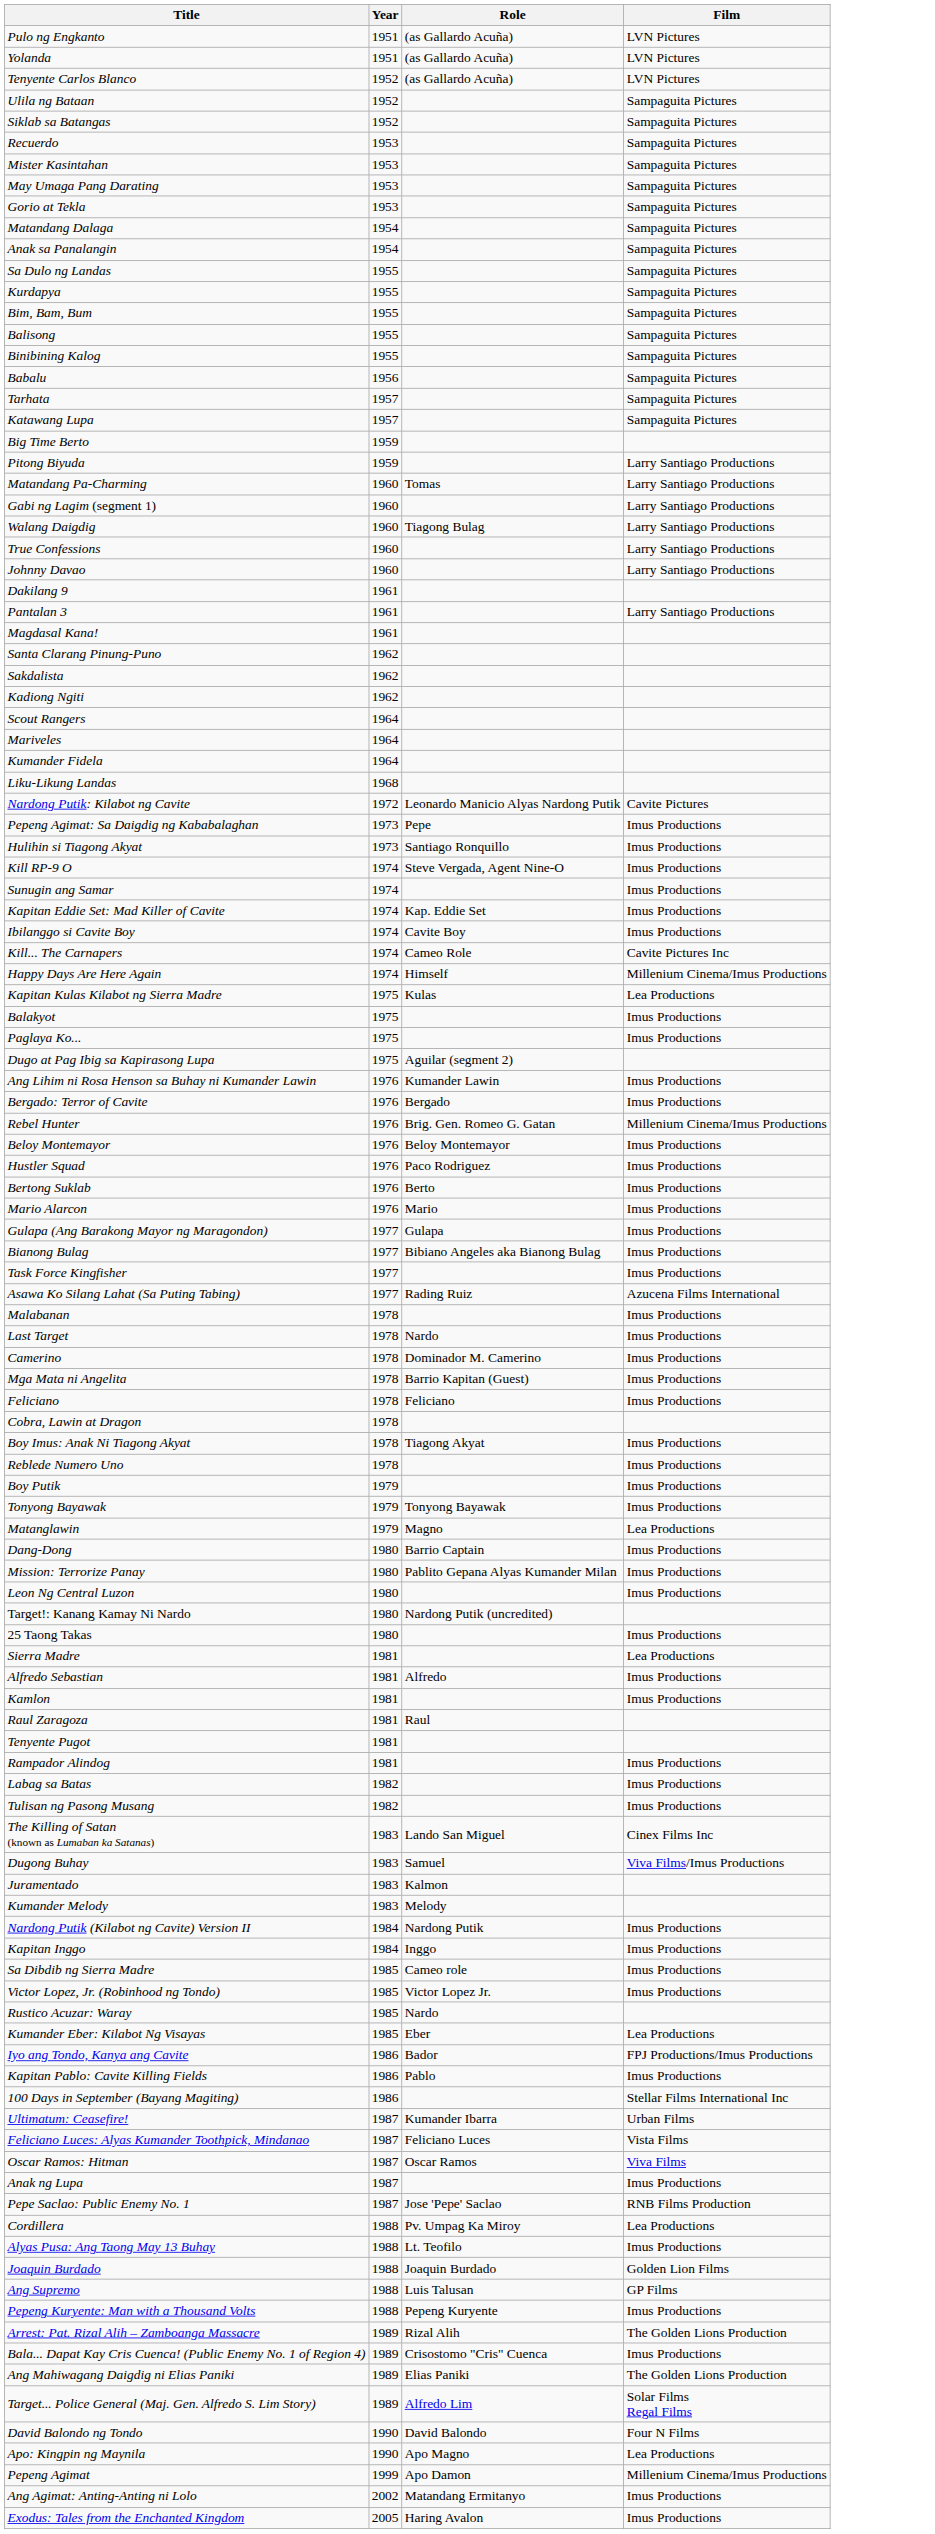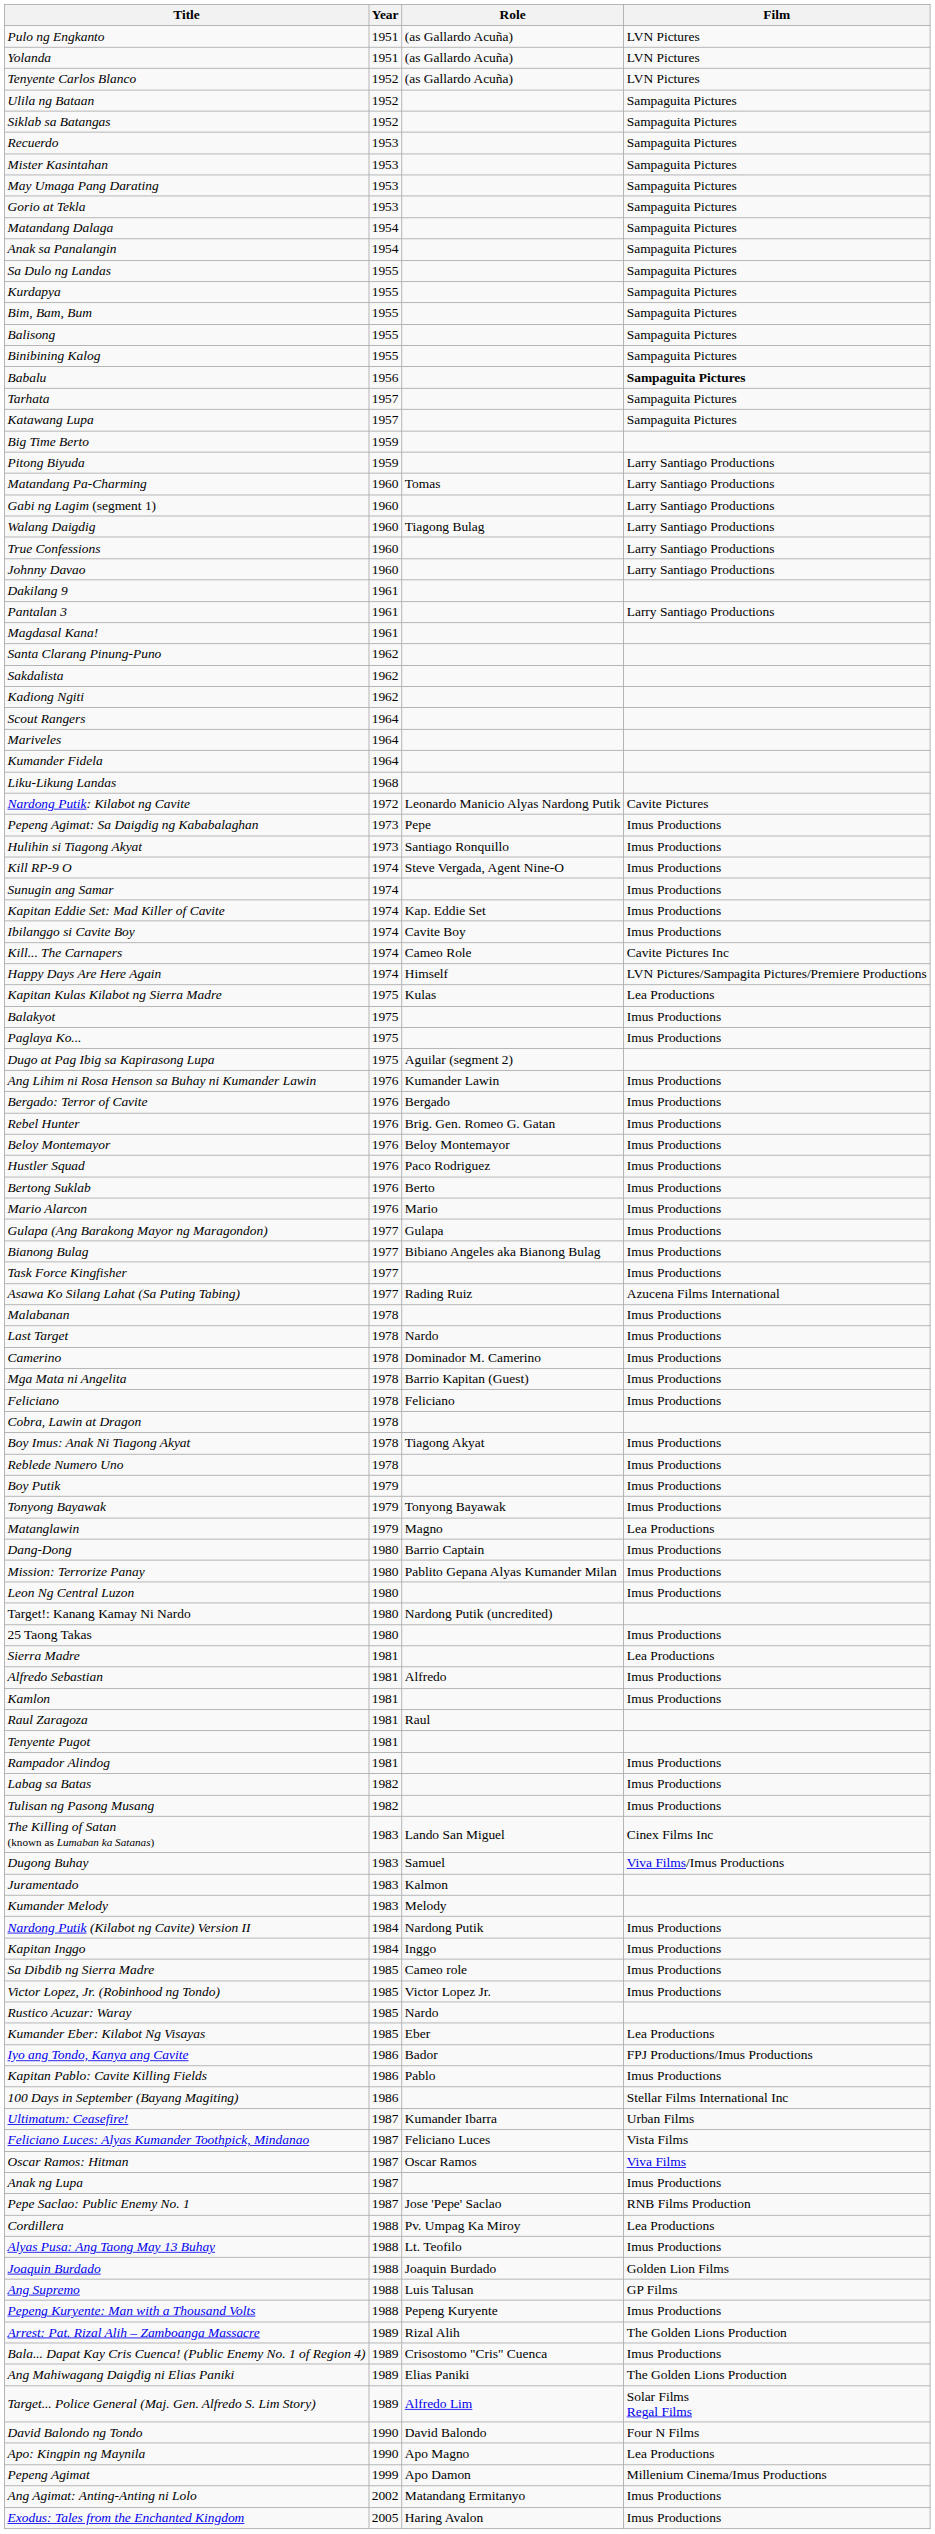Babalu | Film: normal -> bold
Happy Days Are Here Again | Film: Millenium Cinema/Imus Productions -> LVN Pictures/Sampagita Pictures/Premiere Productions
Rebel Hunter | Film: Millenium Cinema/Imus Productions -> Imus Productions
